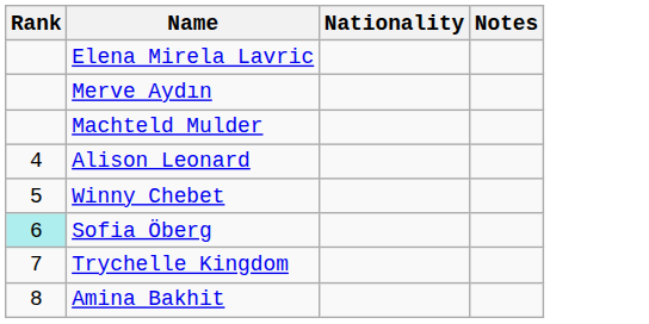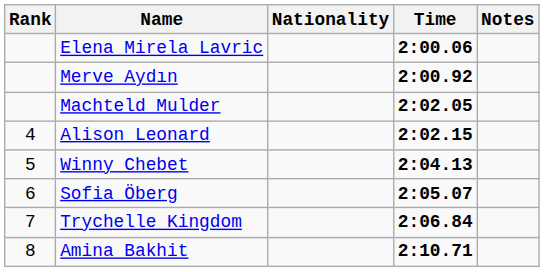+ column: Time | 2:00.06 | 2:00.92 | 2:02.05 | 2:02.15 | 2:04.13 | 2:05.07 | 2:06.84 | 2:10.71
Sofia Öberg | Rank: paleturquoise background -> no background
